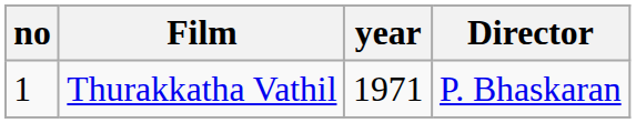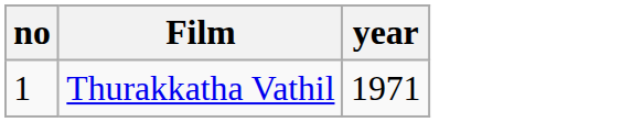- column: Director | P. Bhaskaran
